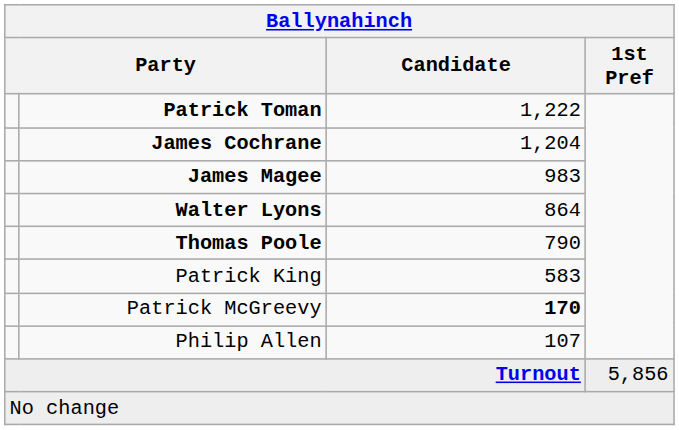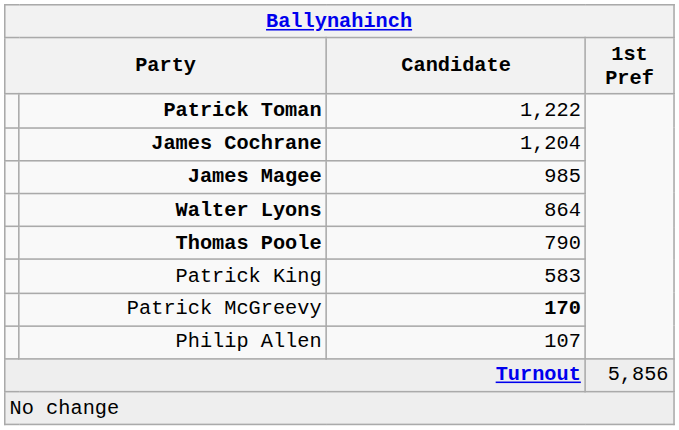James Magee | Candidate: 983 -> 985
